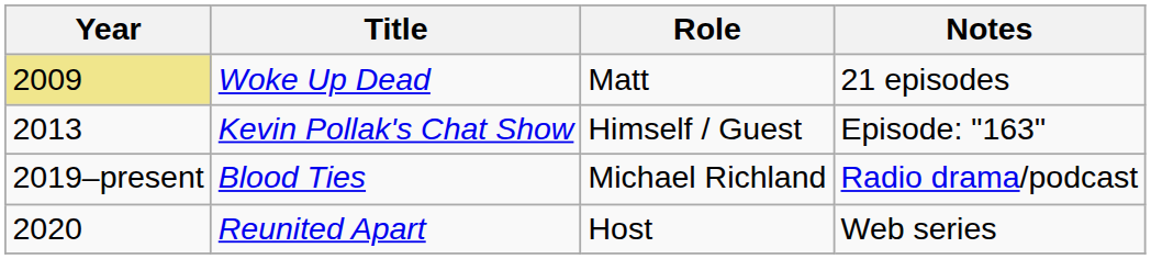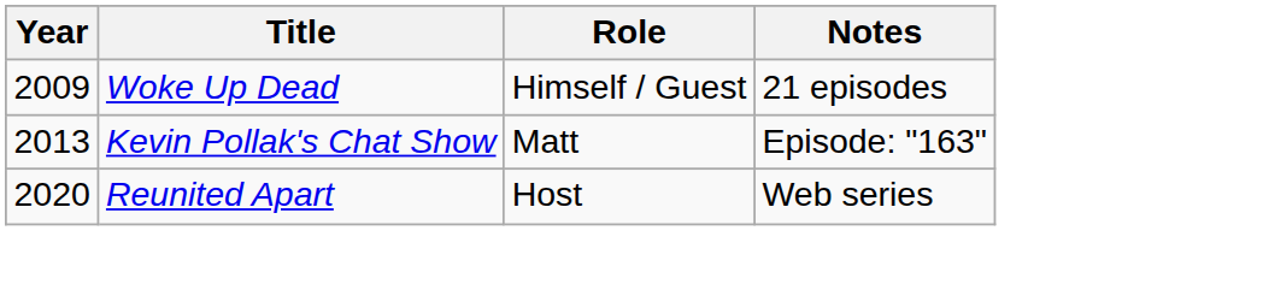Woke Up Dead | Year: khaki background -> no background
Woke Up Dead | Role: Matt -> Himself / Guest
Kevin Pollak's Chat Show | Role: Himself / Guest -> Matt
- row: 2019–present | Blood Ties | Michael Richland | Radio drama/podcast
